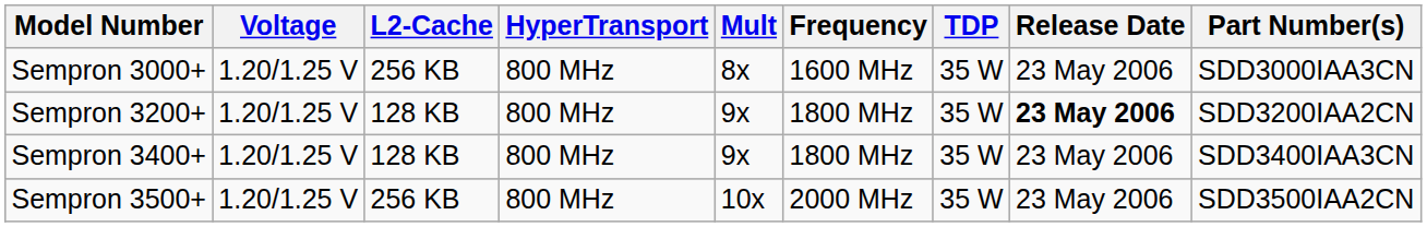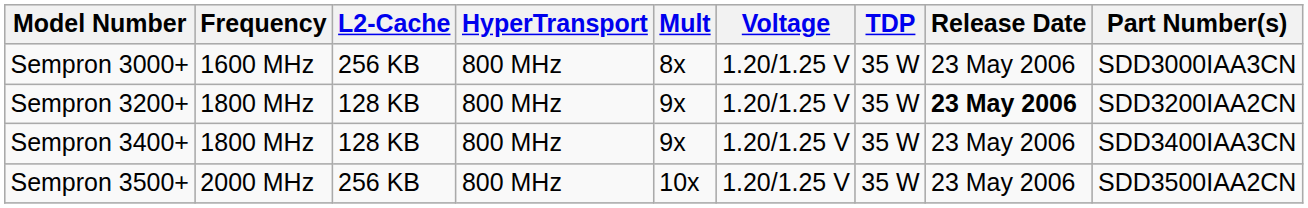columns swapped: Frequency <-> Voltage
